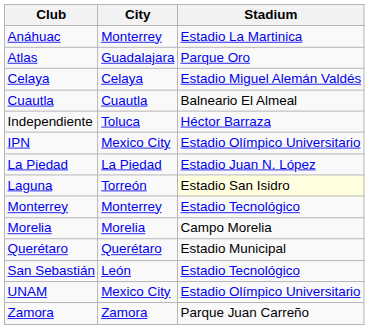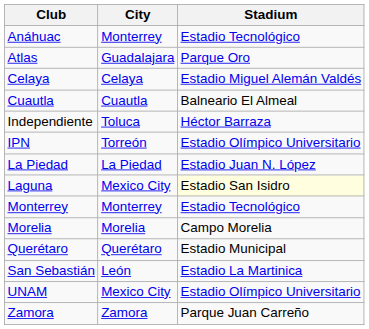Anáhuac | Stadium: Estadio La Martinica -> Estadio Tecnológico
IPN | City: Mexico City -> Torreón
Laguna | City: Torreón -> Mexico City
San Sebastián | Stadium: Estadio Tecnológico -> Estadio La Martinica
